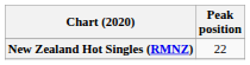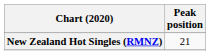New Zealand Hot Singles (RMNZ) | Peak position: 22 -> 21
